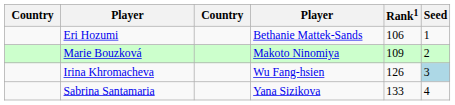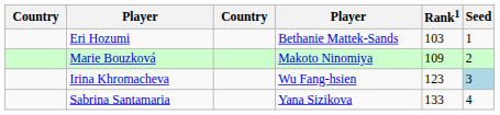Eri Hozumi | Rank1: 106 -> 103
Irina Khromacheva | Rank1: 126 -> 123
